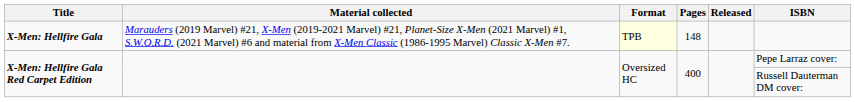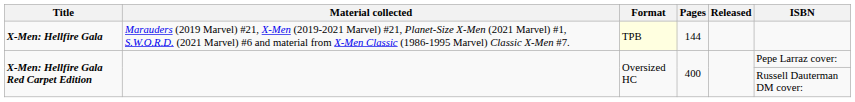X-Men: Hellfire Gala | Pages: 148 -> 144
